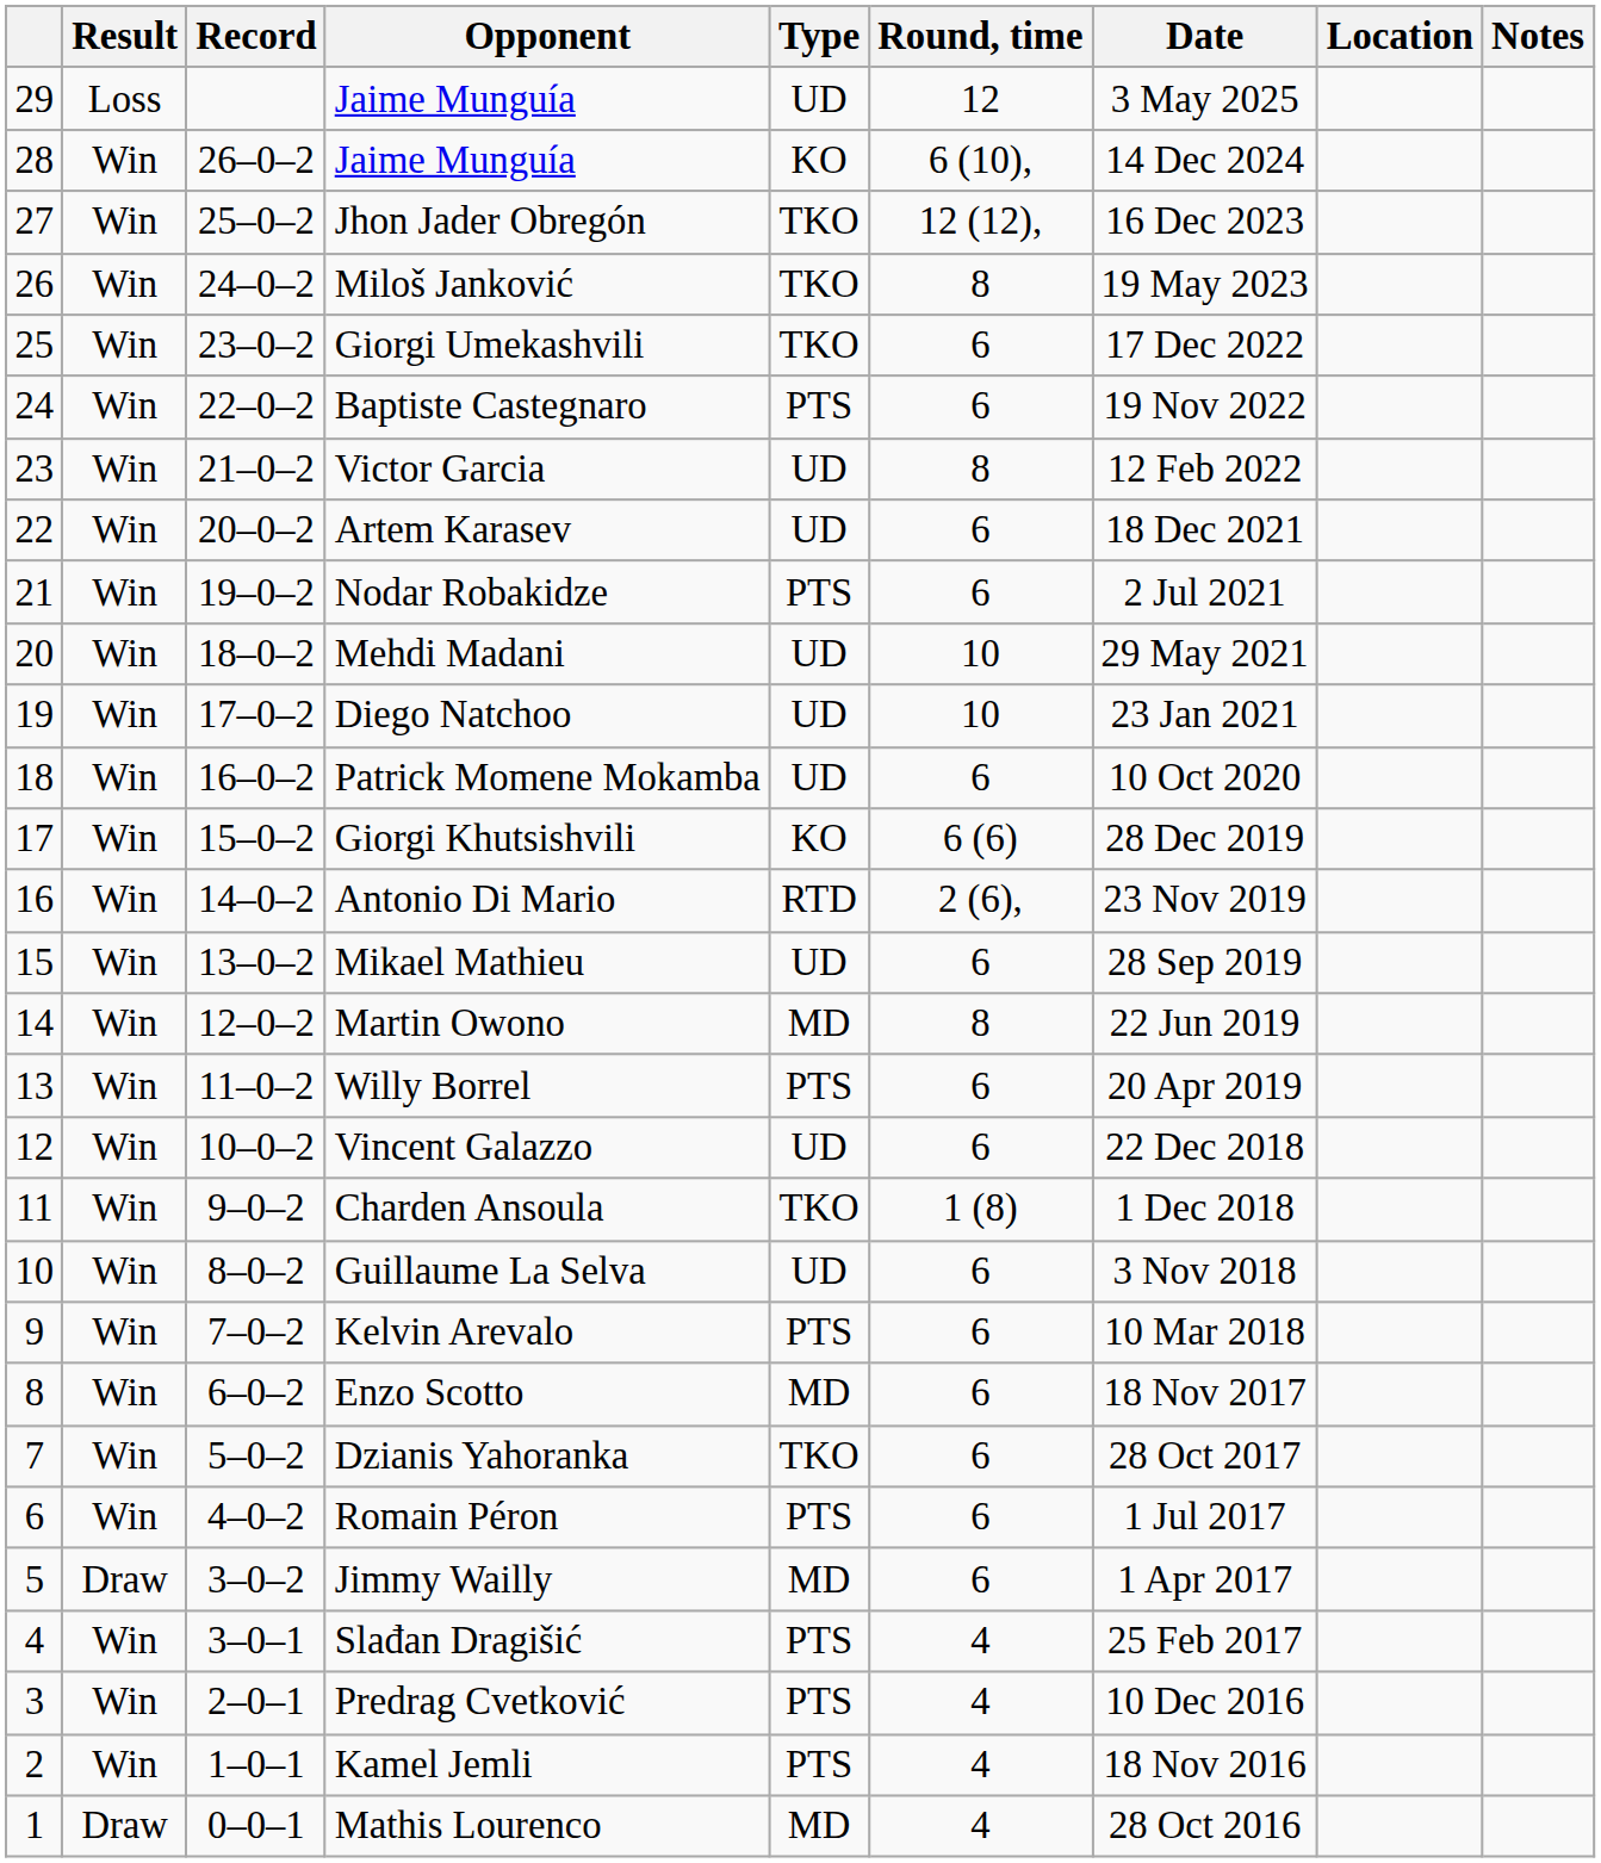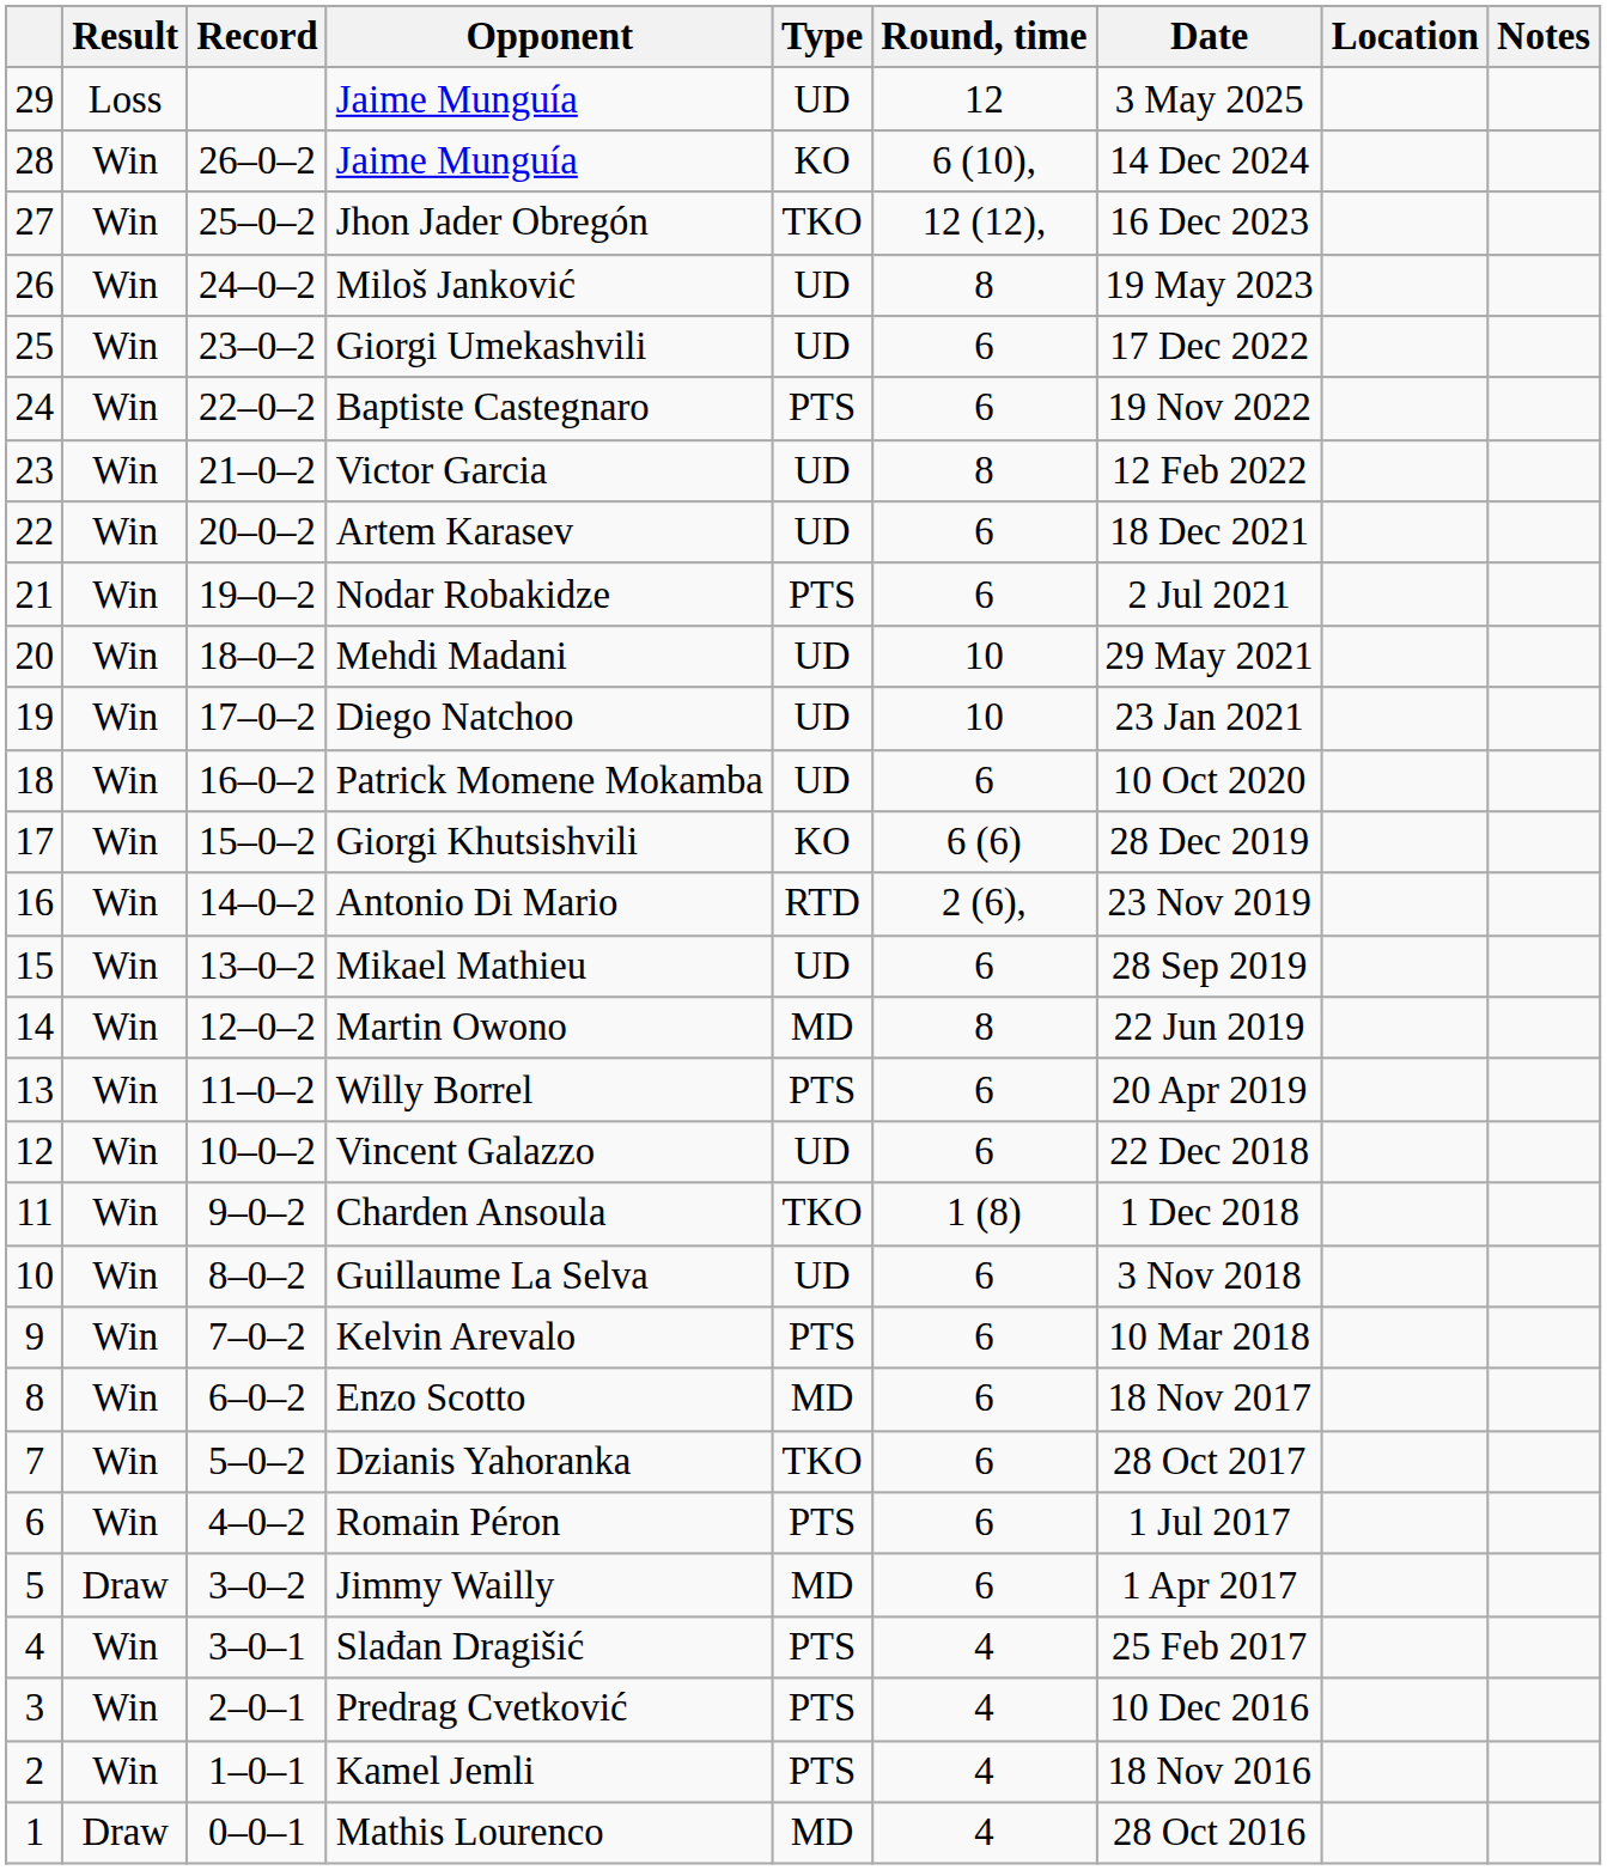Miloš Janković | Type: TKO -> UD
Giorgi Umekashvili | Type: TKO -> UD
